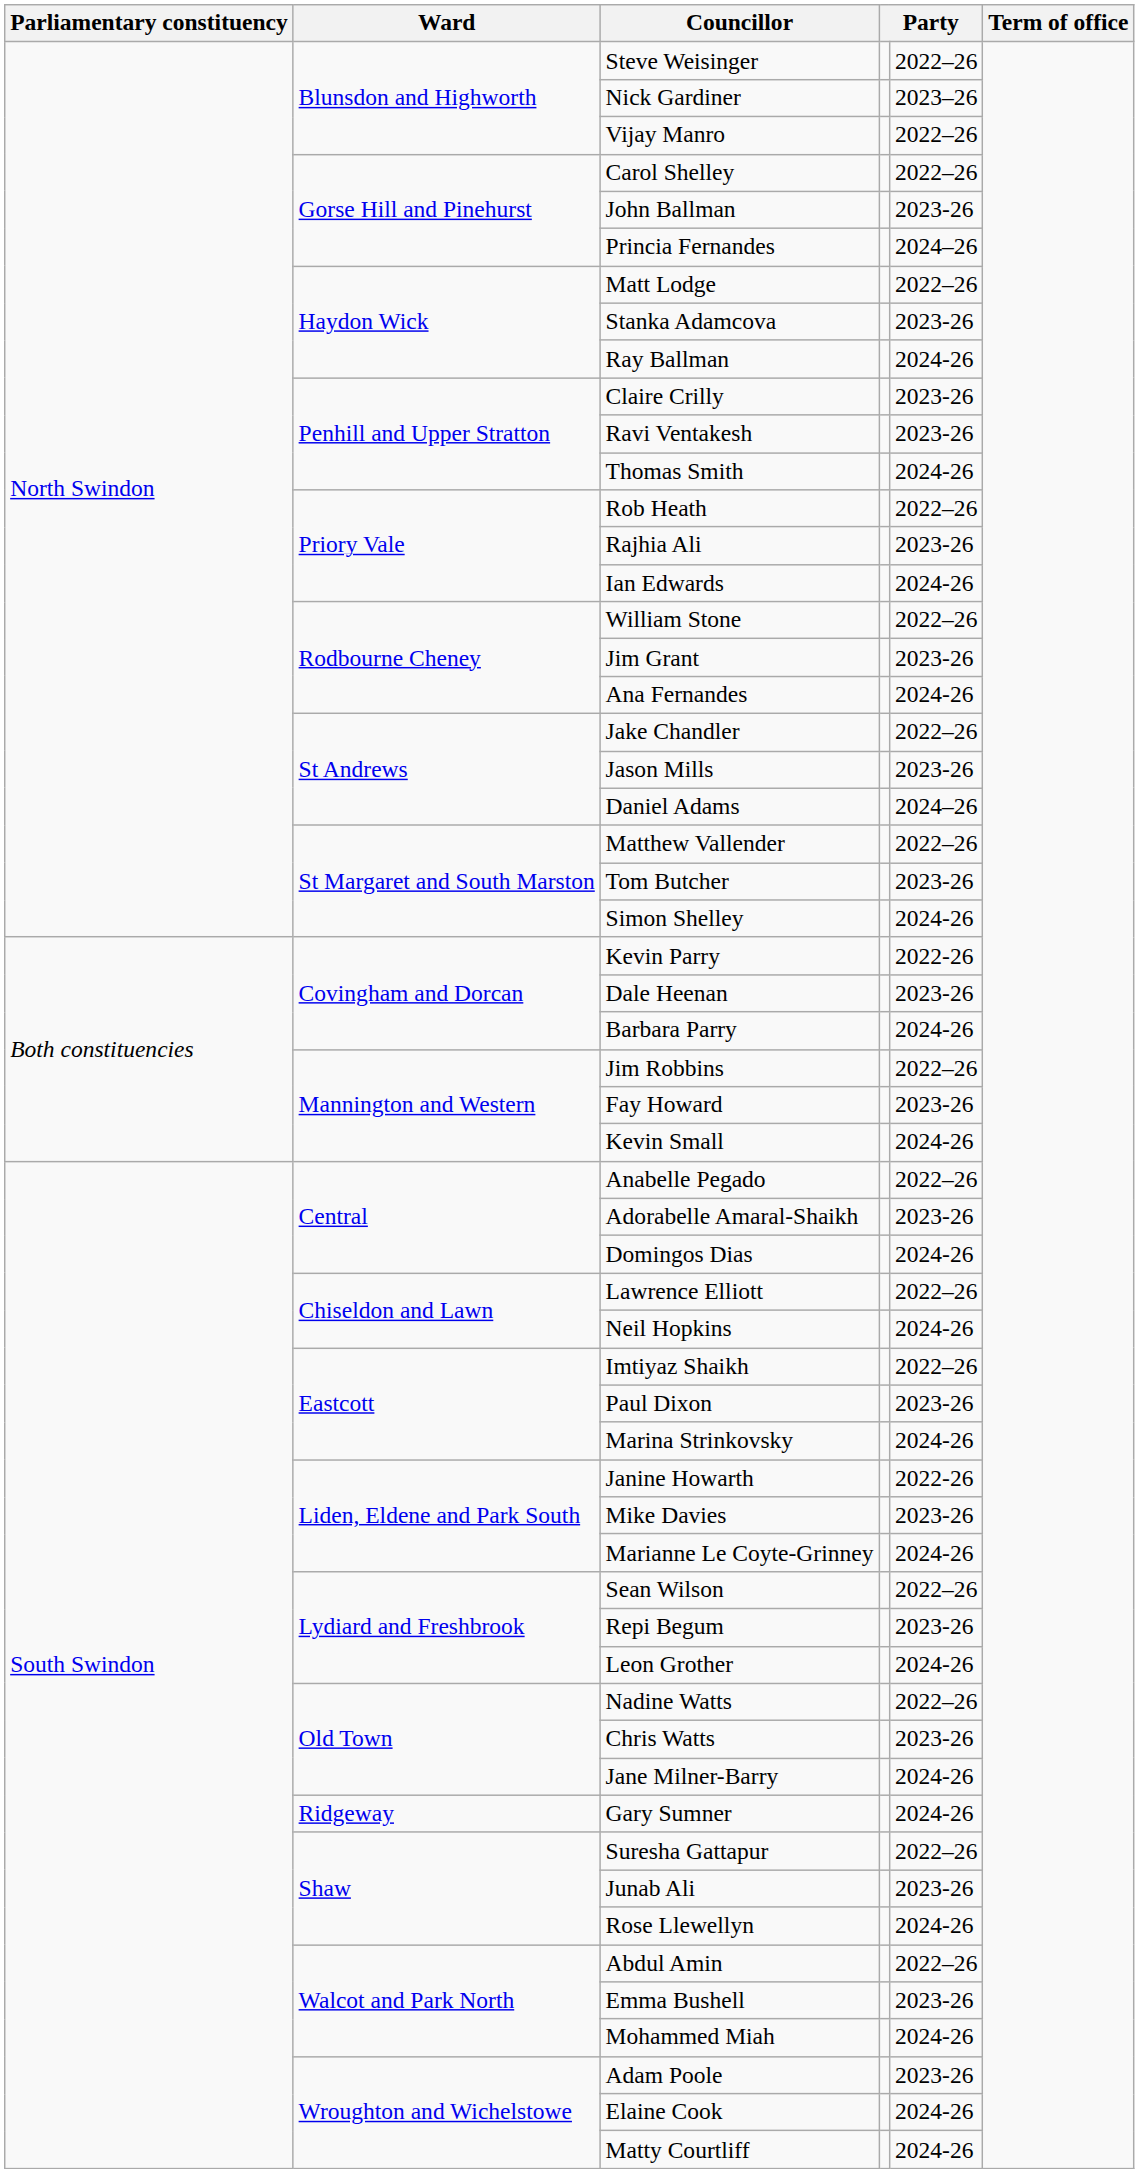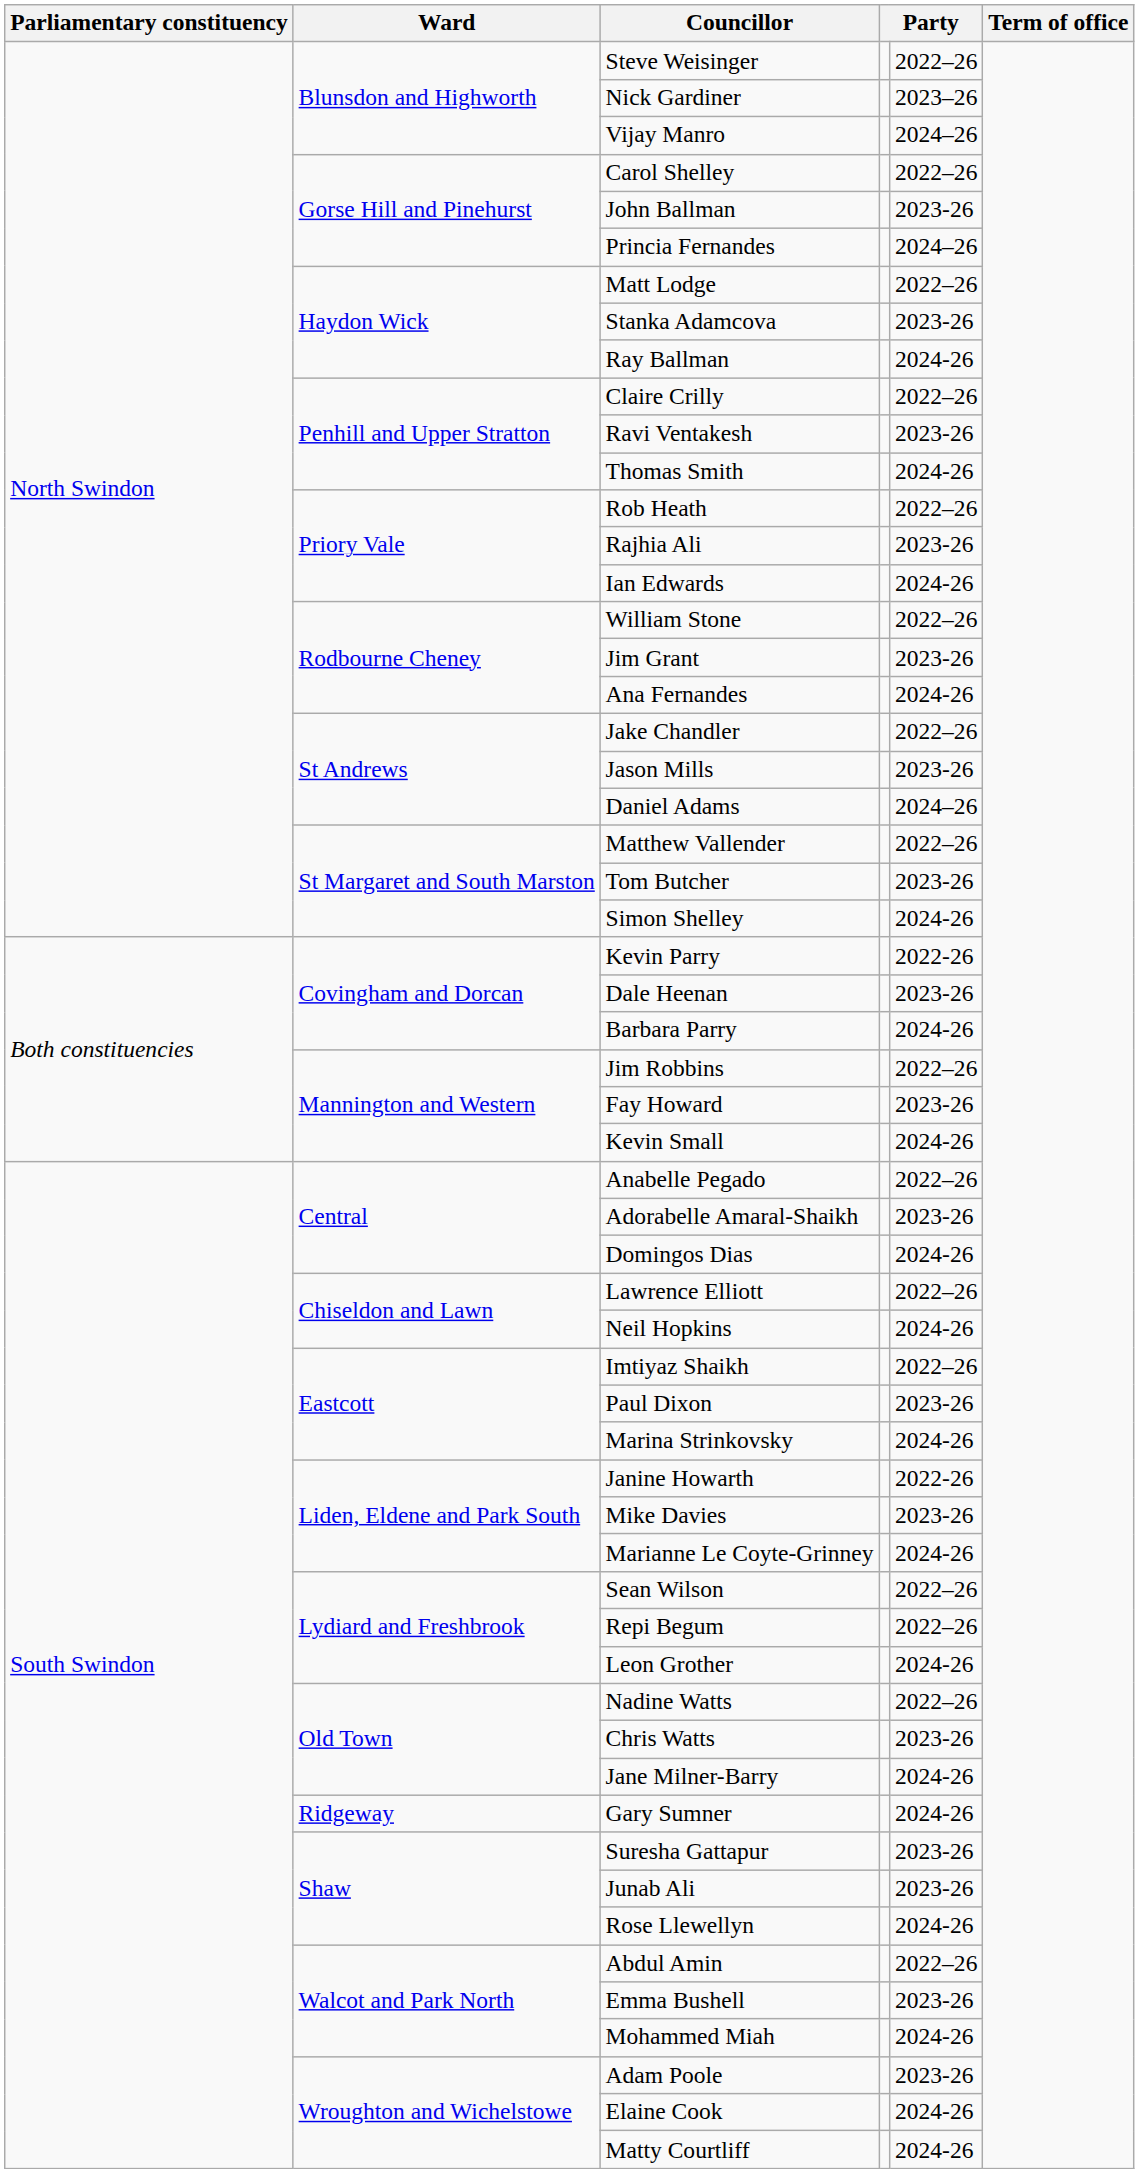Vijay Manro | column 5: 2022–26 -> 2024–26
Claire Crilly | column 5: 2023-26 -> 2022–26
Repi Begum | column 5: 2023-26 -> 2022–26
Suresha Gattapur | column 5: 2022–26 -> 2023-26
